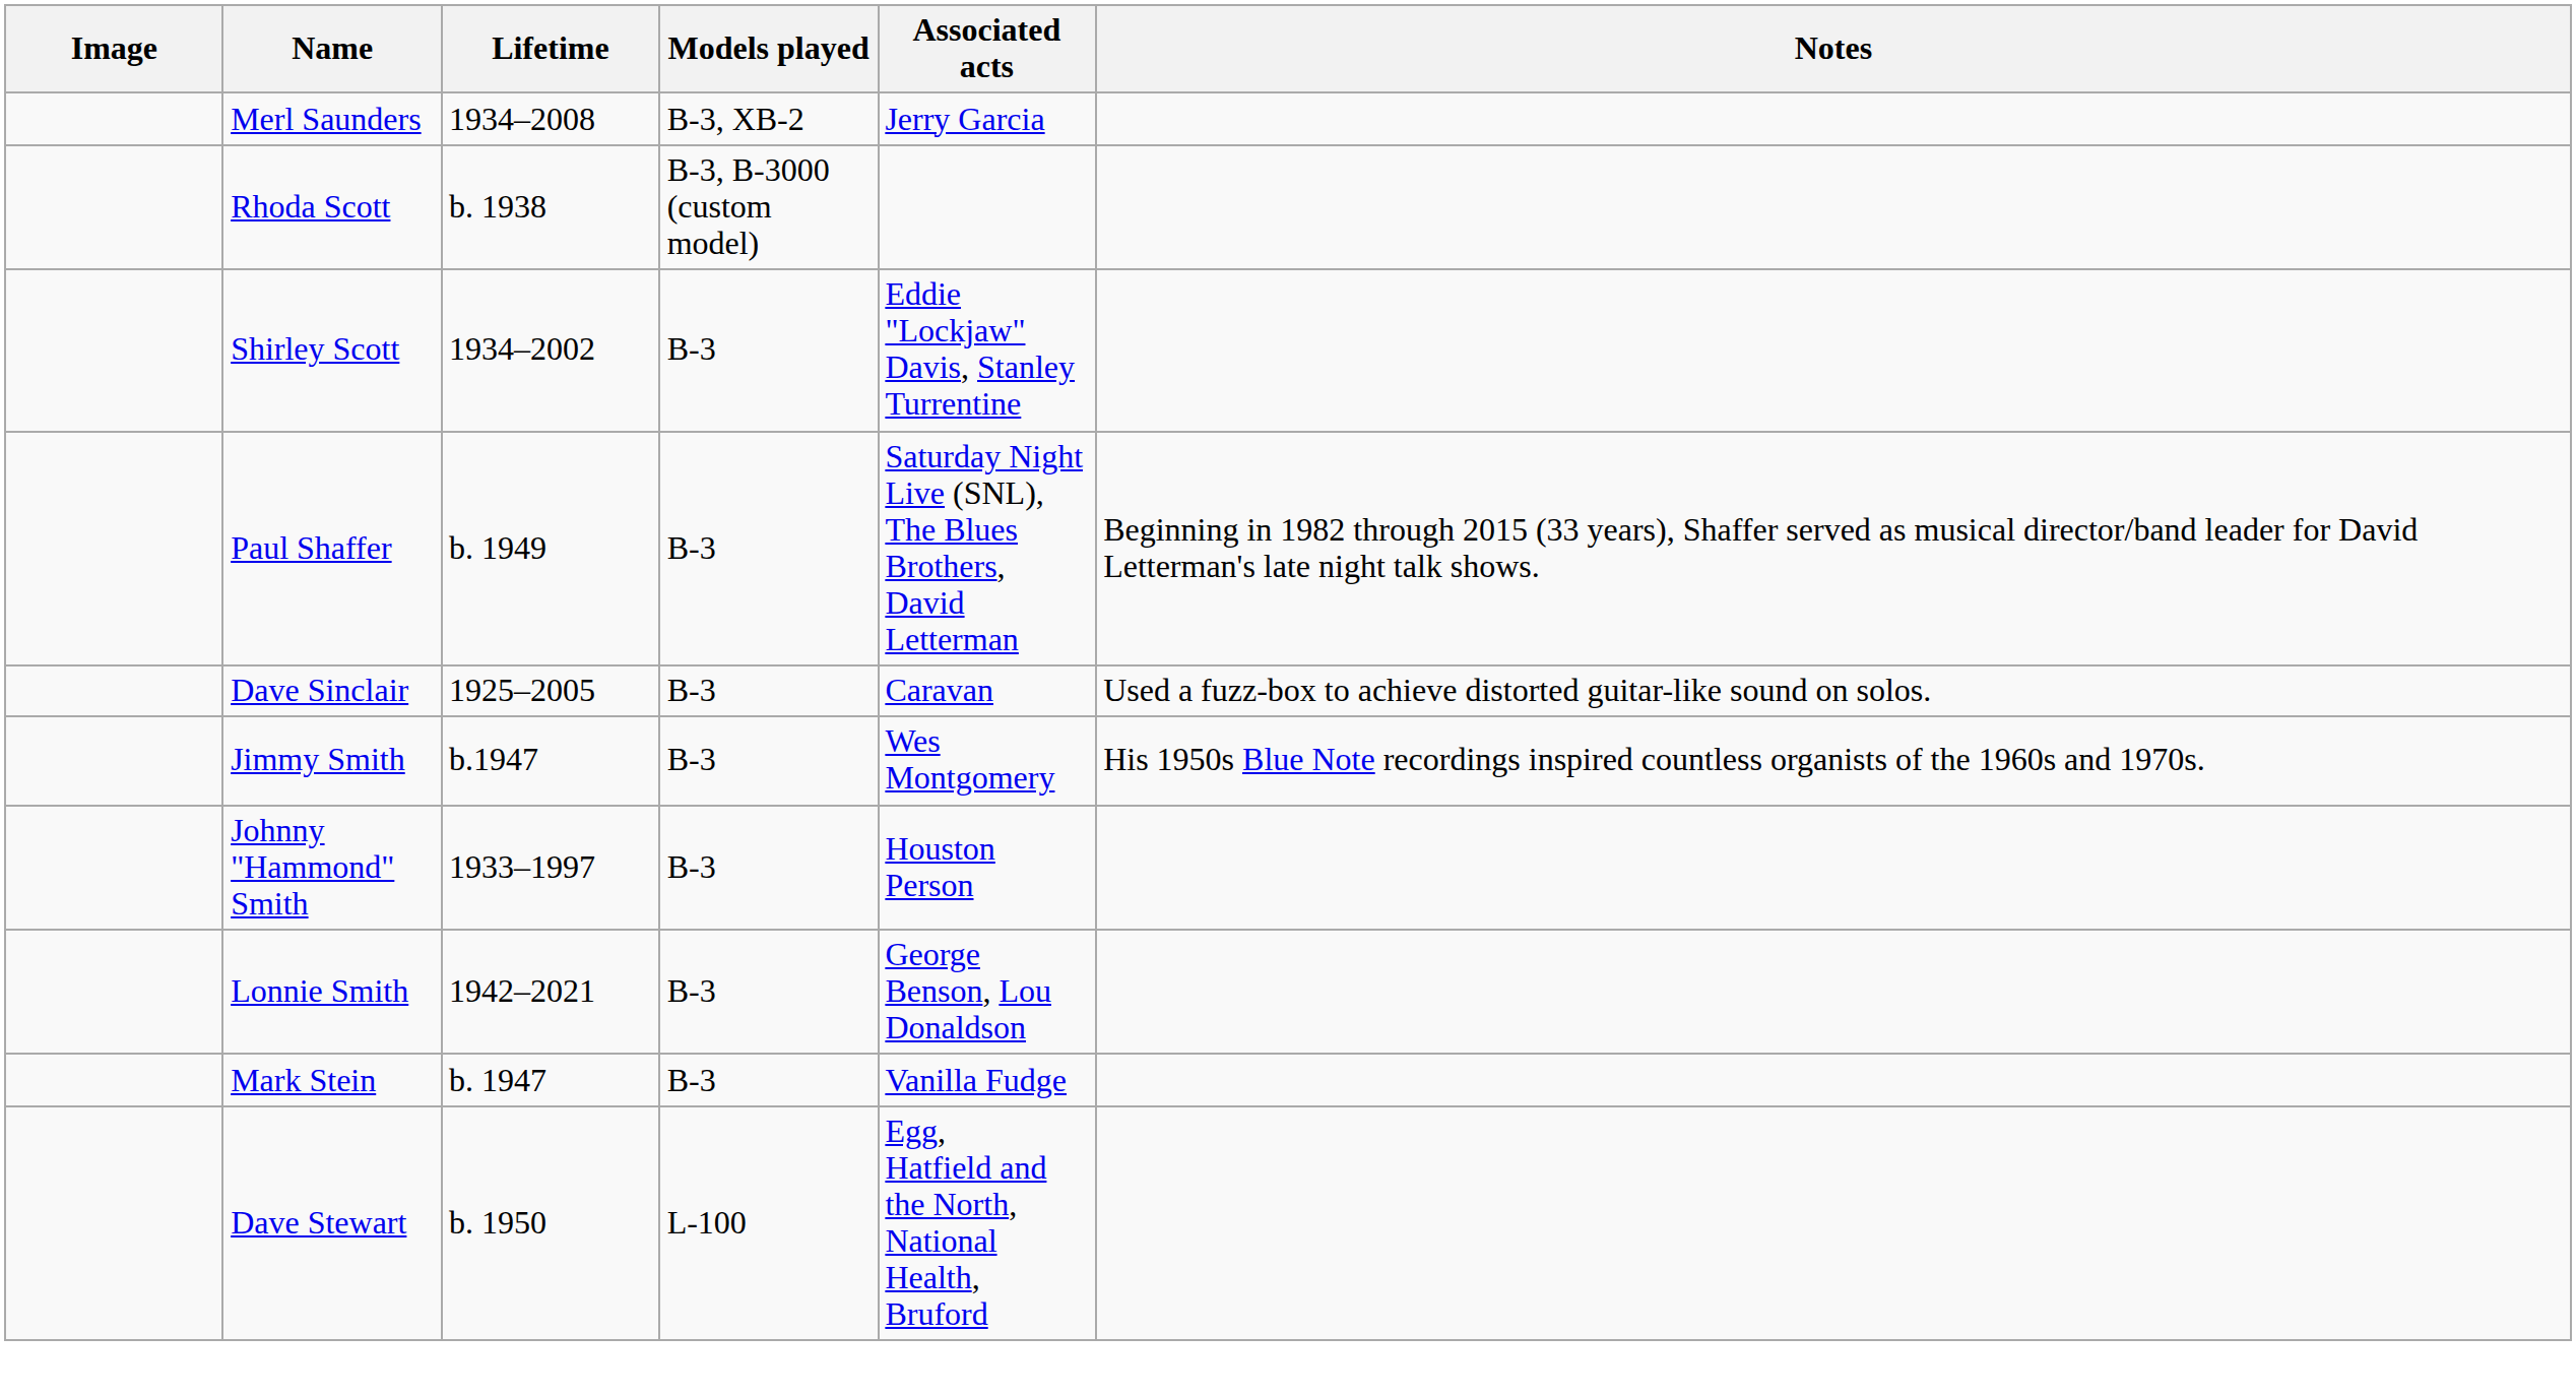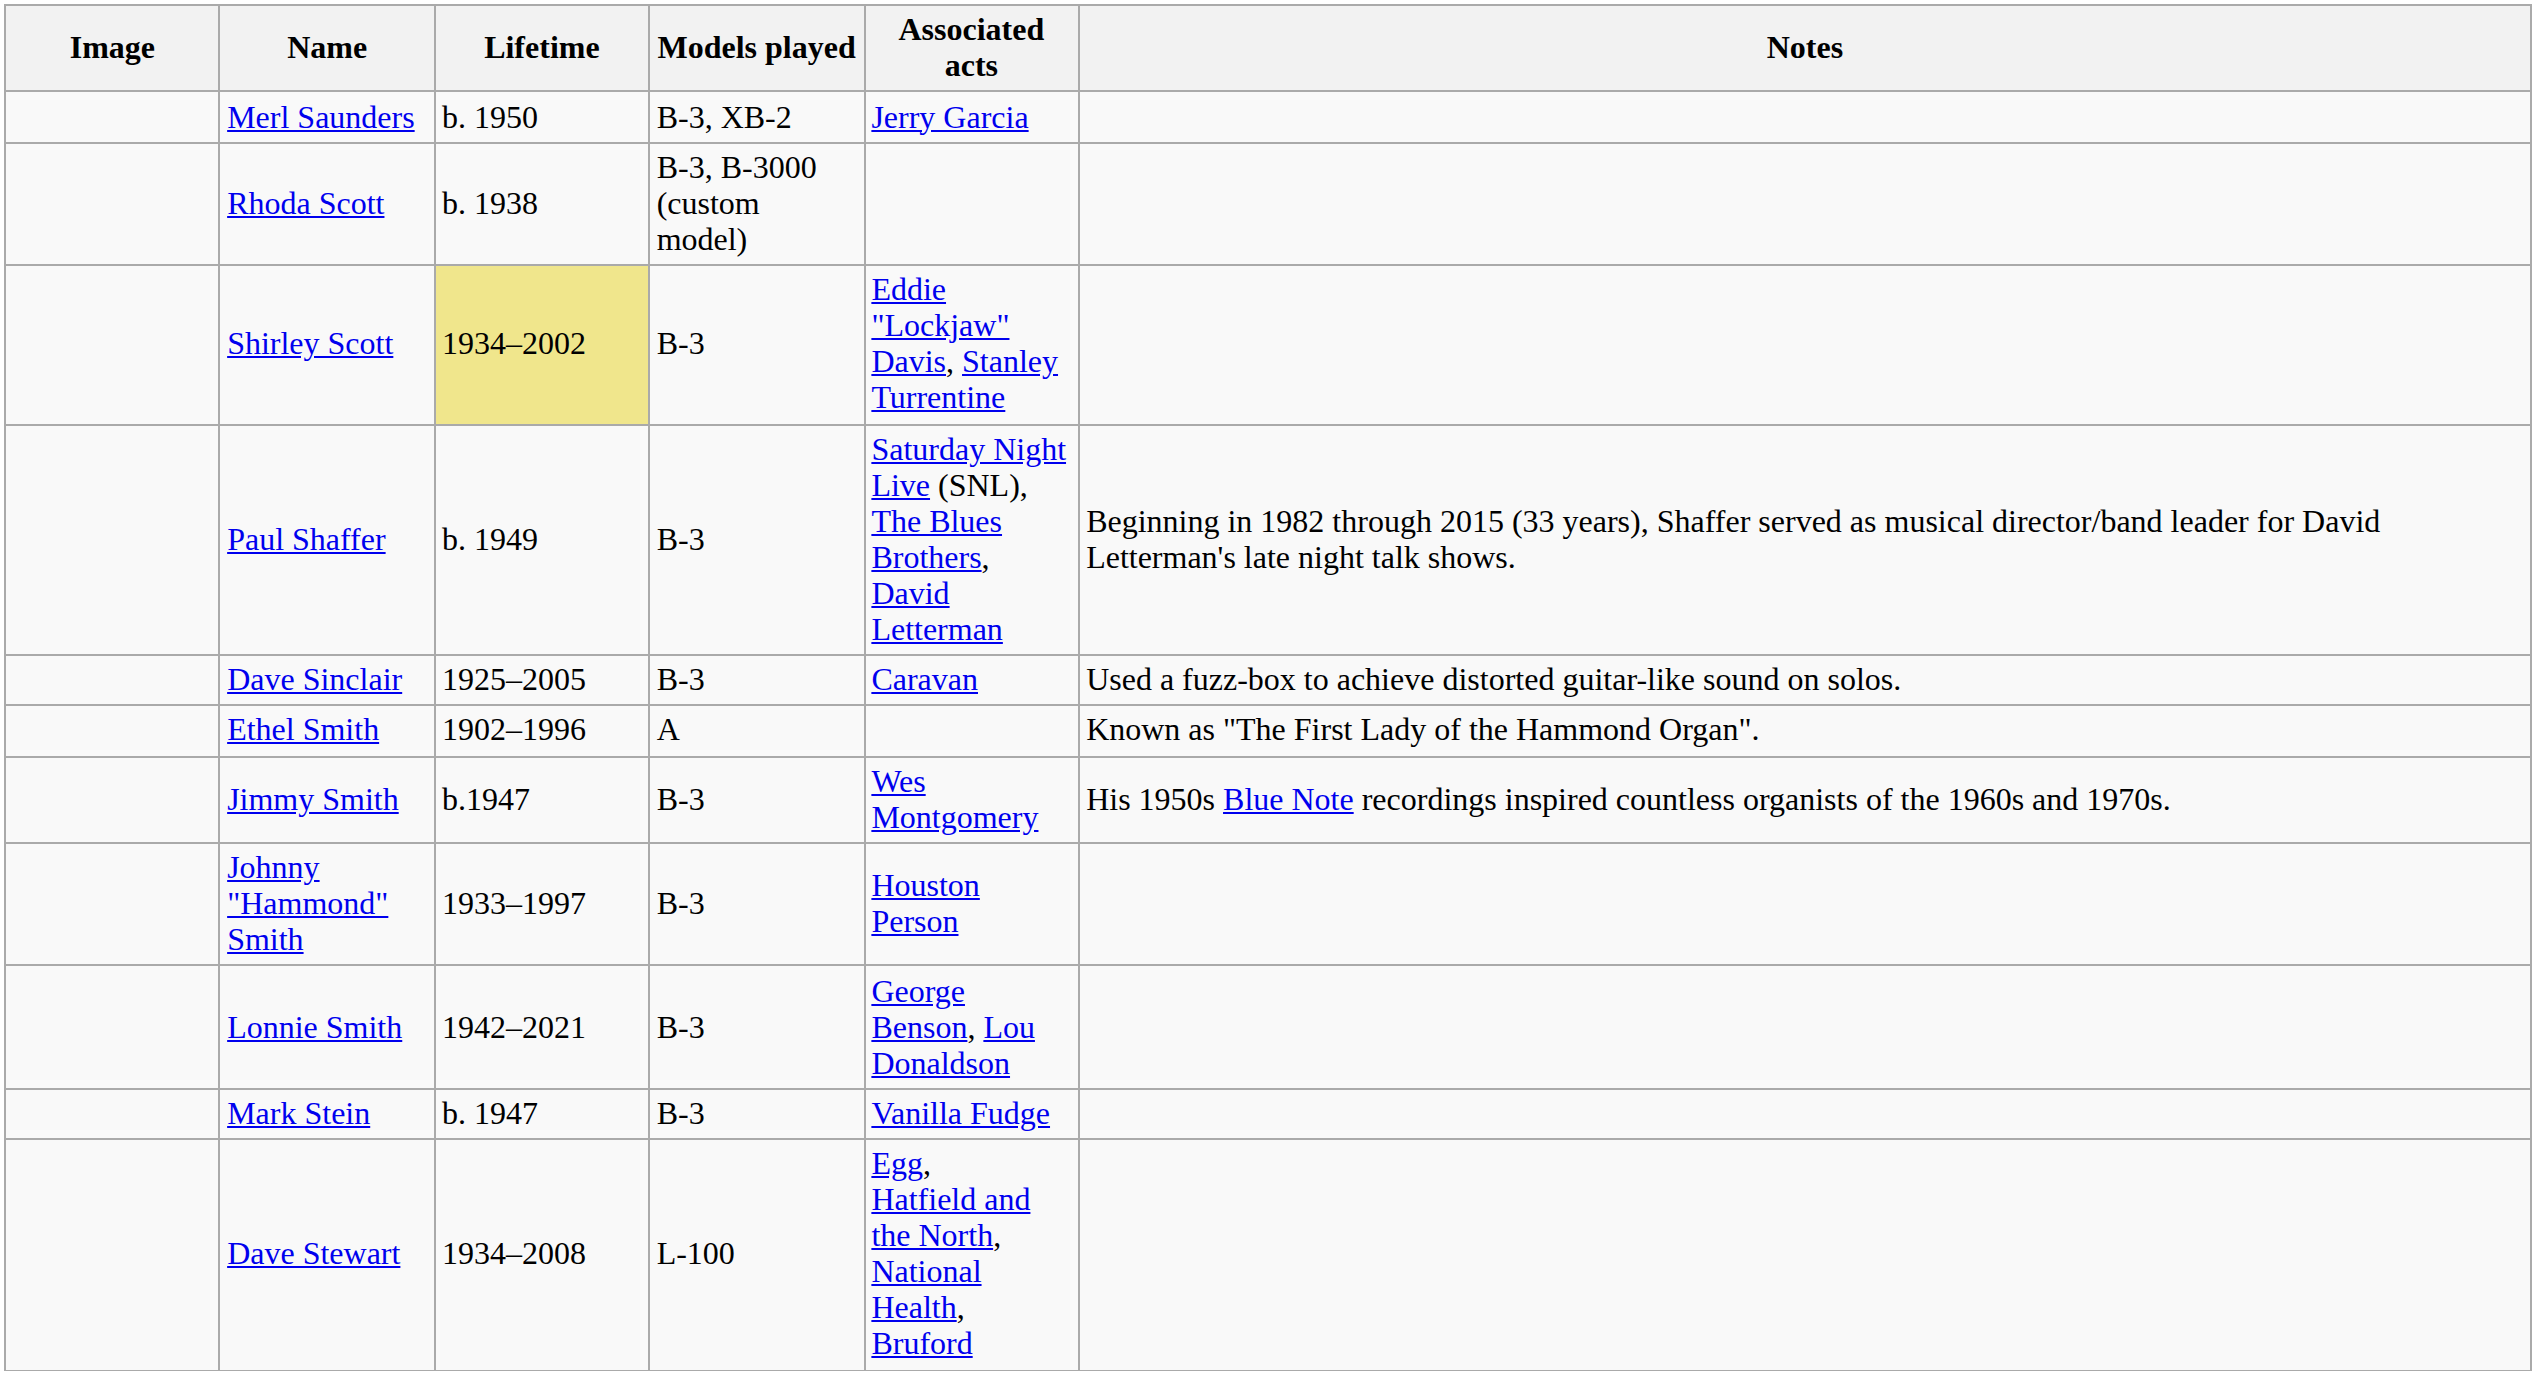Merl Saunders | Lifetime: 1934–2008 -> b. 1950
Shirley Scott | Lifetime: no background -> khaki background
+ row: Ethel Smith | 1902–1996 | A | Known as "The First Lady of the Hammond Organ".
Dave Stewart | Lifetime: b. 1950 -> 1934–2008
